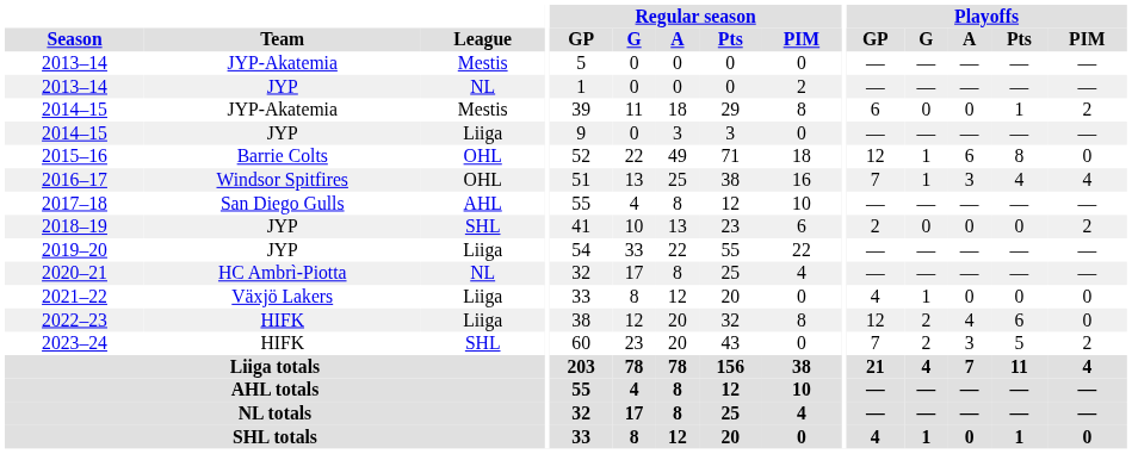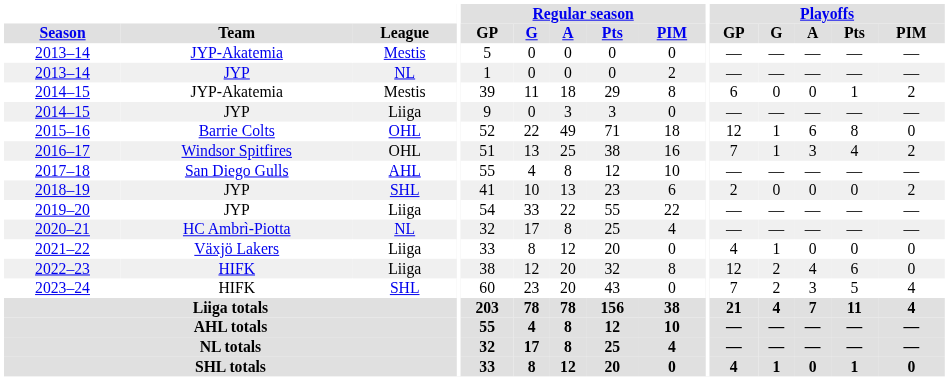2016–17 | Playoffs / PIM: 4 -> 2
2023–24 | Playoffs / PIM: 2 -> 4
